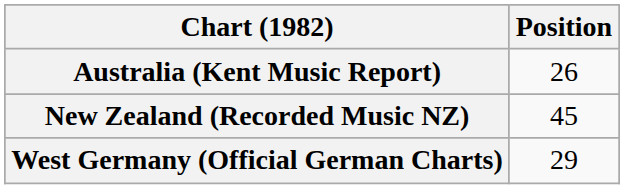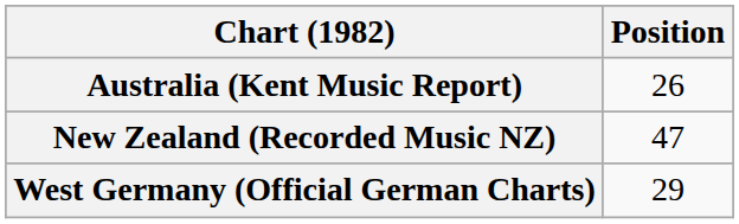New Zealand (Recorded Music NZ) | Position: 45 -> 47
